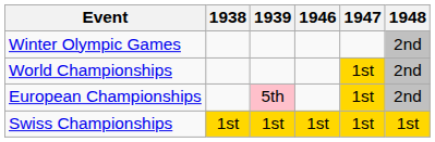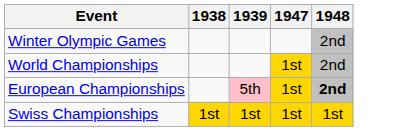- column: 1946 | 1st
European Championships | 1948: normal -> bold
